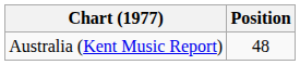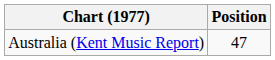Australia (Kent Music Report) | Position: 48 -> 47
